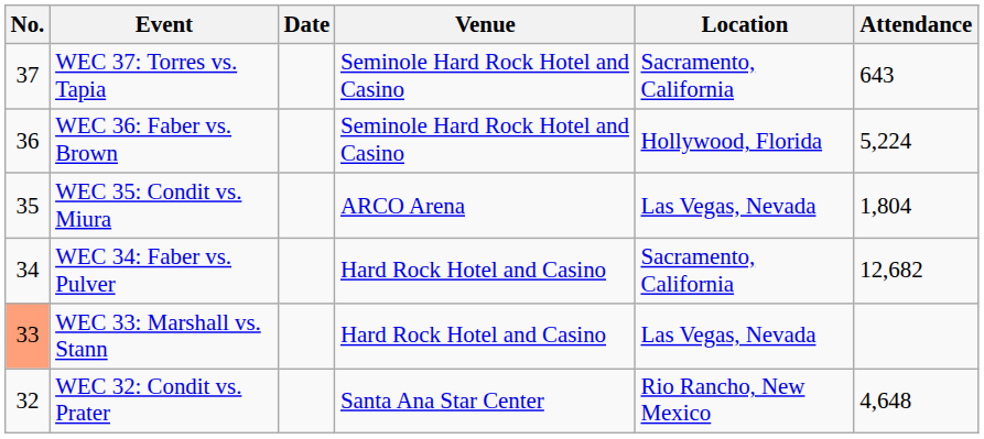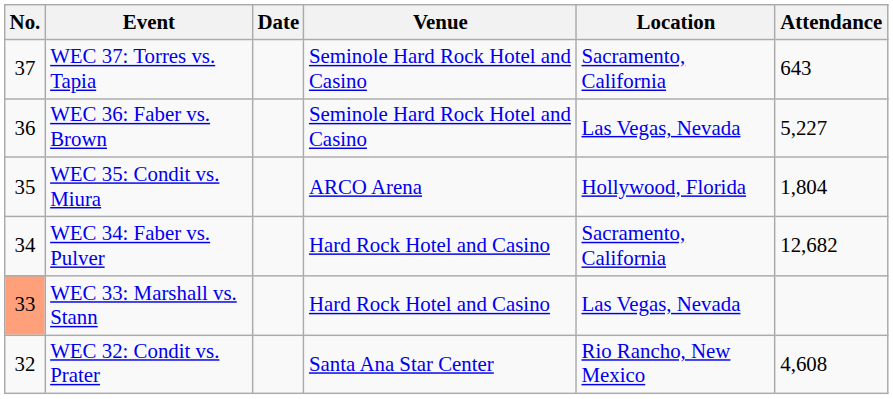WEC 36: Faber vs. Brown | Location: Hollywood, Florida -> Las Vegas, Nevada
WEC 36: Faber vs. Brown | Attendance: 5,224 -> 5,227
WEC 35: Condit vs. Miura | Location: Las Vegas, Nevada -> Hollywood, Florida
WEC 32: Condit vs. Prater | Attendance: 4,648 -> 4,608
